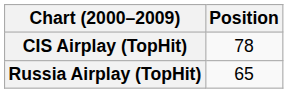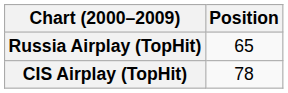rows swapped: CIS Airplay (TopHit) <-> Russia Airplay (TopHit)
